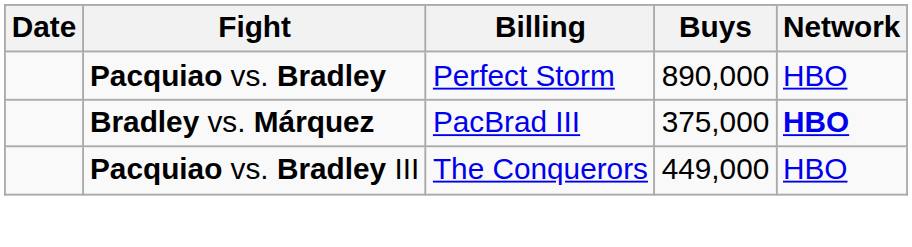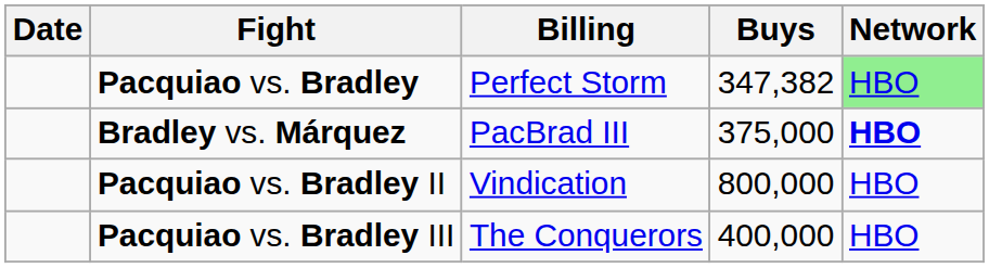Pacquiao vs. Bradley | Buys: 890,000 -> 347,382
Pacquiao vs. Bradley | Network: no background -> lightgreen background
+ row: Pacquiao vs. Bradley II | Vindication | 800,000 | HBO
Pacquiao vs. Bradley III | Buys: 449,000 -> 400,000
